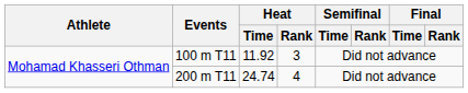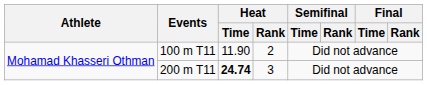100 m T11 | Heat / Time: 11.92 -> 11.90
100 m T11 | Heat / Rank: 3 -> 2
200 m T11 | Heat / Time: normal -> bold
200 m T11 | Heat / Rank: 4 -> 3
